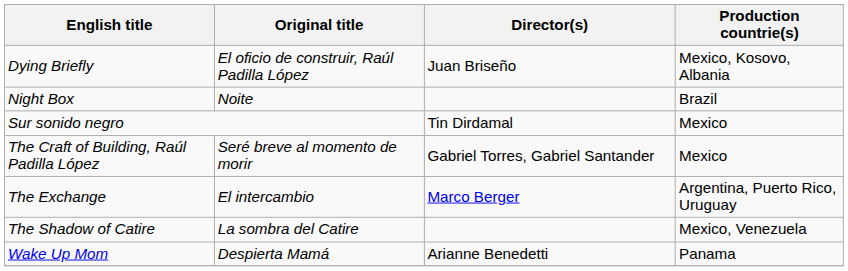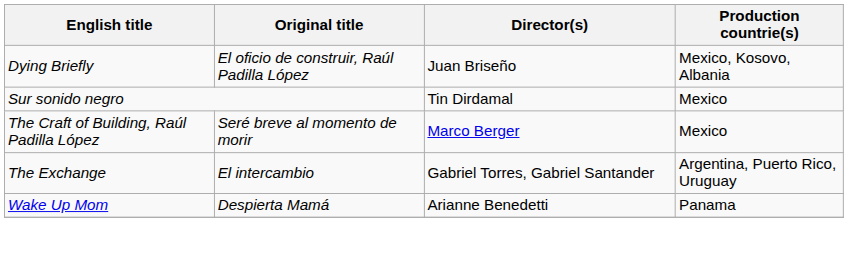- row: Night Box | Noite | Brazil
The Craft of Building, Raúl Padilla López | Director(s): Gabriel Torres, Gabriel Santander -> Marco Berger
The Exchange | Director(s): Marco Berger -> Gabriel Torres, Gabriel Santander
- row: The Shadow of Catire | La sombra del Catire | Mexico, Venezuela
